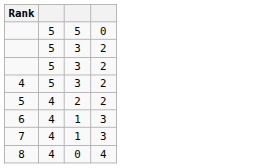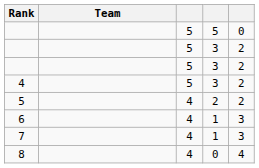+ column: Team
